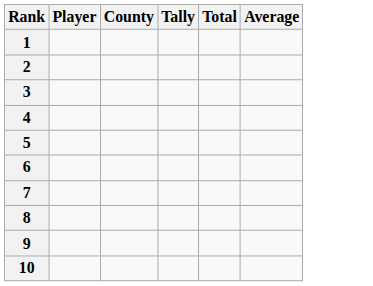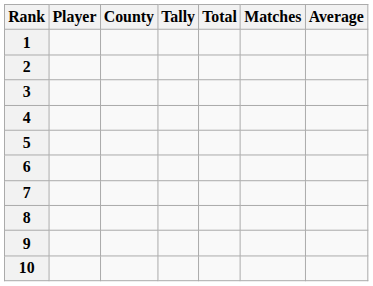+ column: Matches
